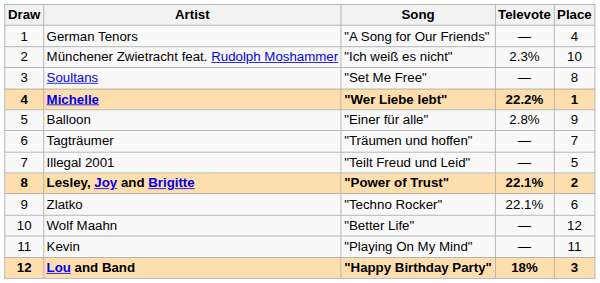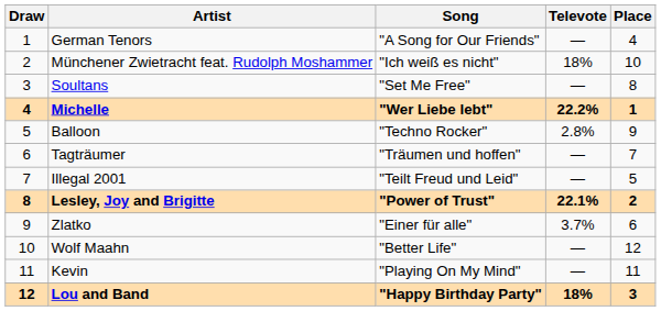Münchener Zwietracht feat. Rudolph Moshammer | Televote: 2.3% -> 18%
Balloon | Song: "Einer für alle" -> "Techno Rocker"
Zlatko | Song: "Techno Rocker" -> "Einer für alle"
Zlatko | Televote: 22.1% -> 3.7%
